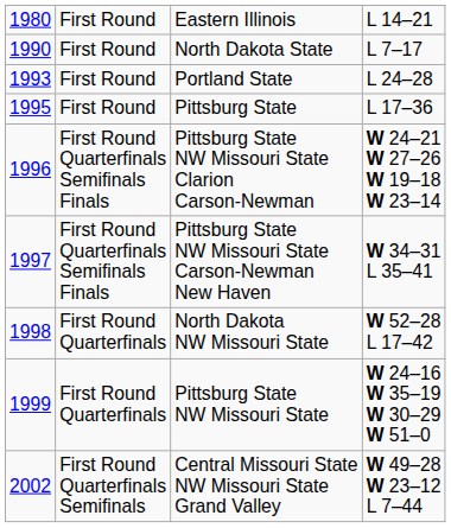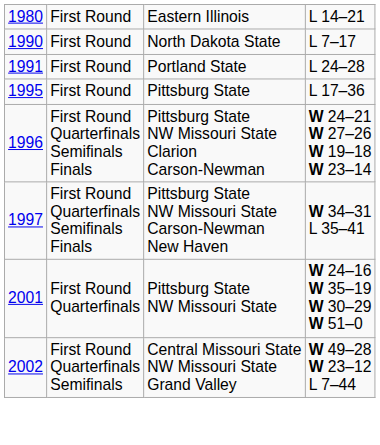Portland State | column 1: 1993 -> 1991
- row: 1998 | First Round Quarterfinals | North Dakota NW Missouri State | W 52–28 L 17–42
Pittsburg State NW Missouri State | column 1: 1999 -> 2001
